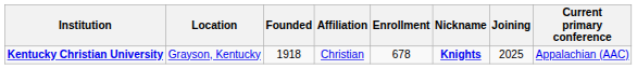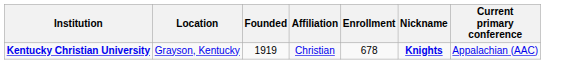- column: Joining | 2025
Kentucky Christian University | Founded: 1918 -> 1919
